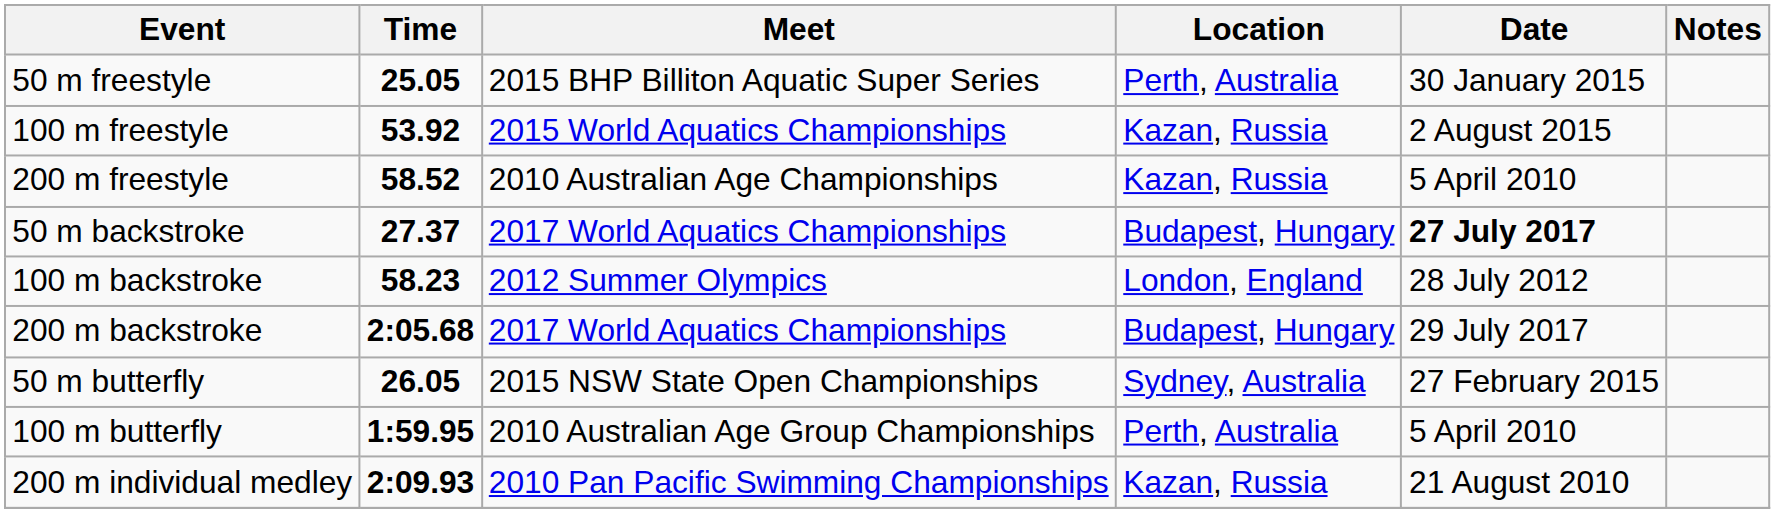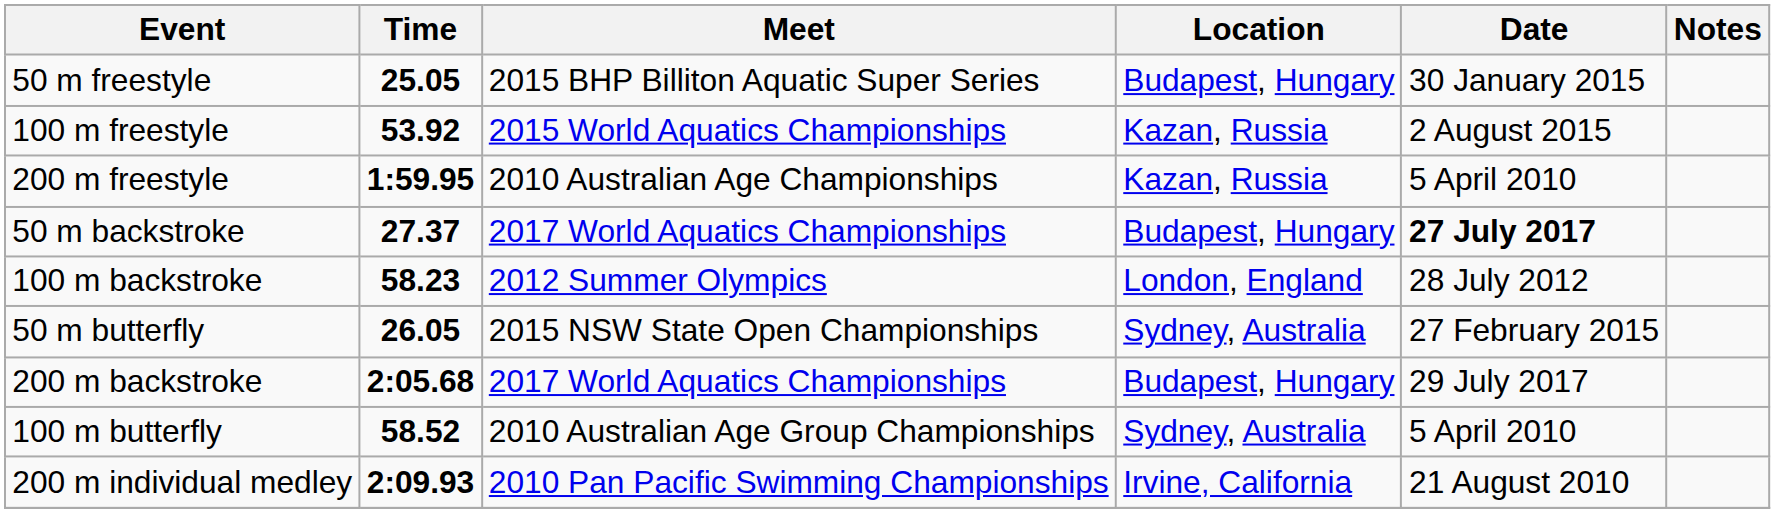50 m freestyle | Location: Perth, Australia -> Budapest, Hungary
200 m freestyle | Time: 58.52 -> 1:59.95
rows swapped: 200 m backstroke <-> 50 m butterfly
100 m butterfly | Time: 1:59.95 -> 58.52
100 m butterfly | Location: Perth, Australia -> Sydney, Australia
200 m individual medley | Location: Kazan, Russia -> Irvine, California
